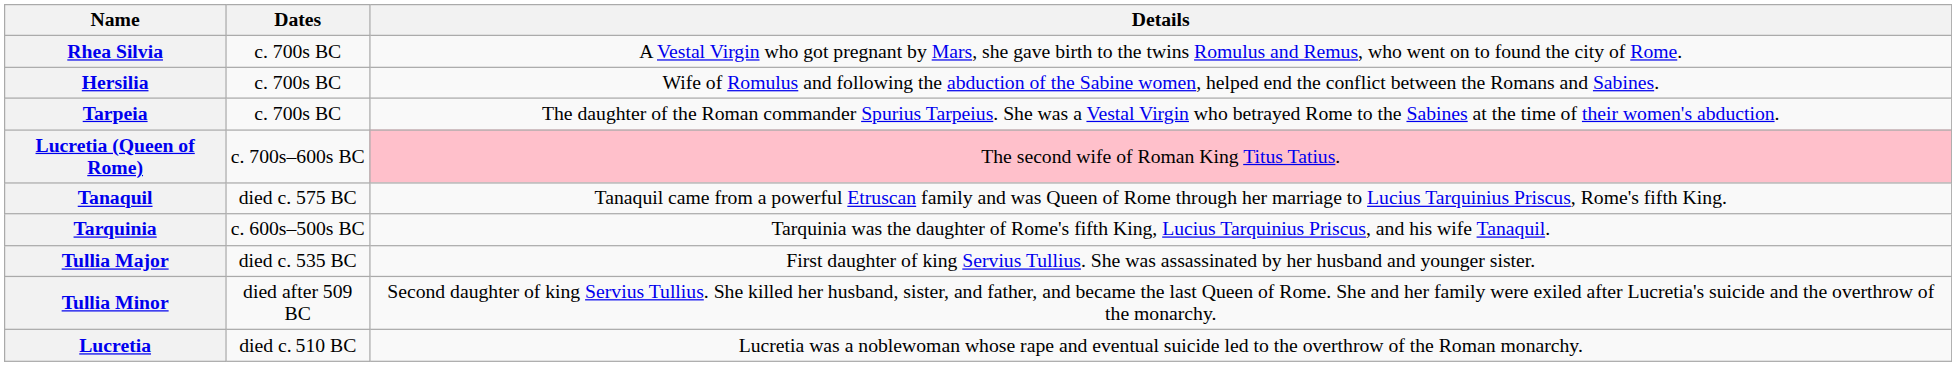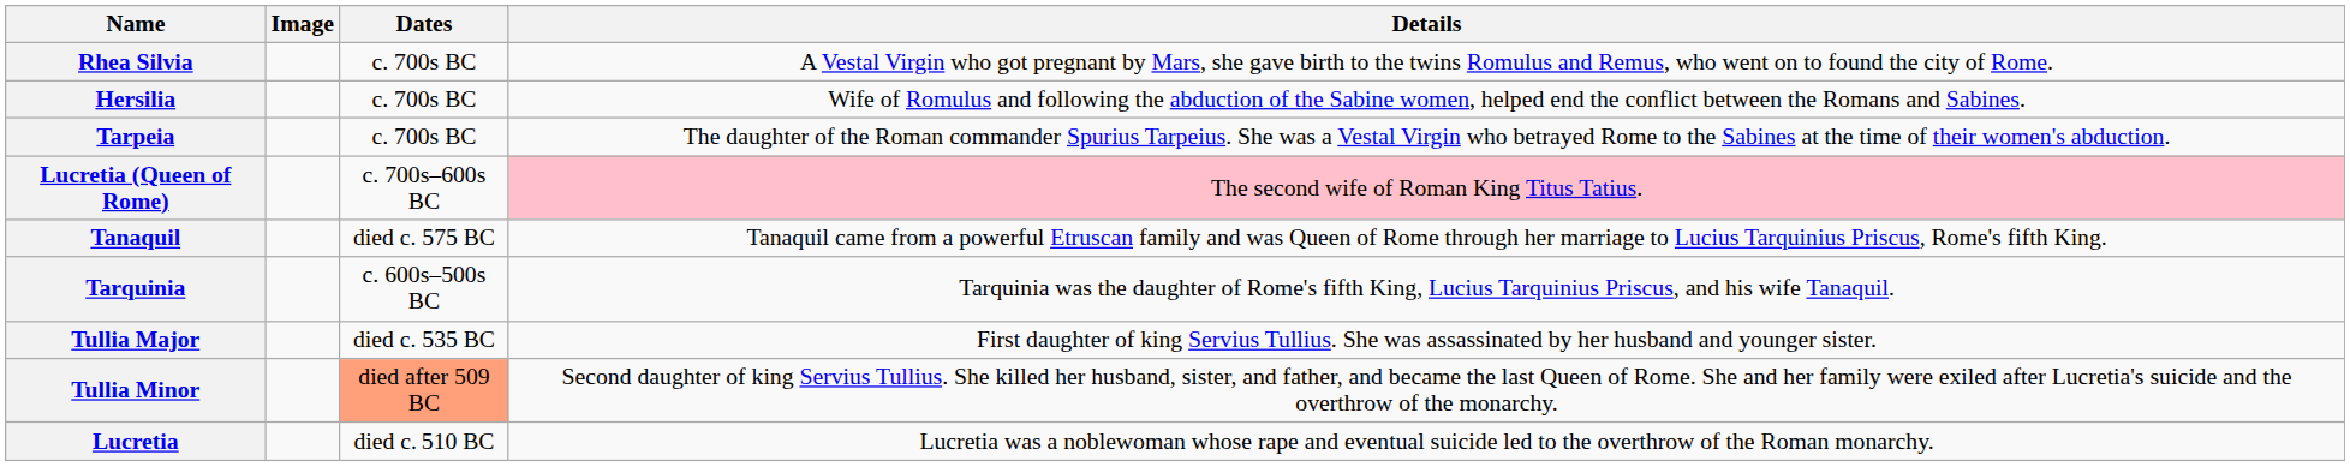+ column: Image
Tullia Minor | Dates: no background -> lightsalmon background
